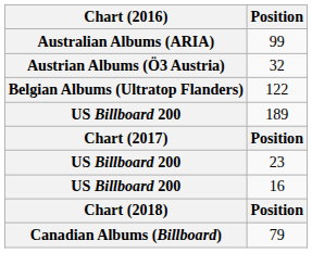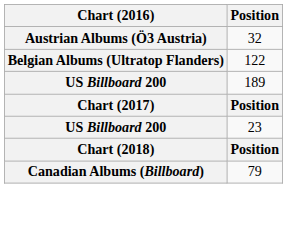- row: Australian Albums (ARIA) | 99
- row: US Billboard 200 | 16
